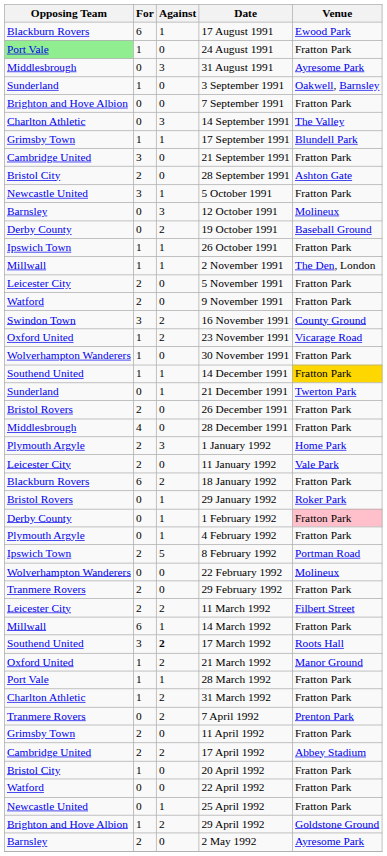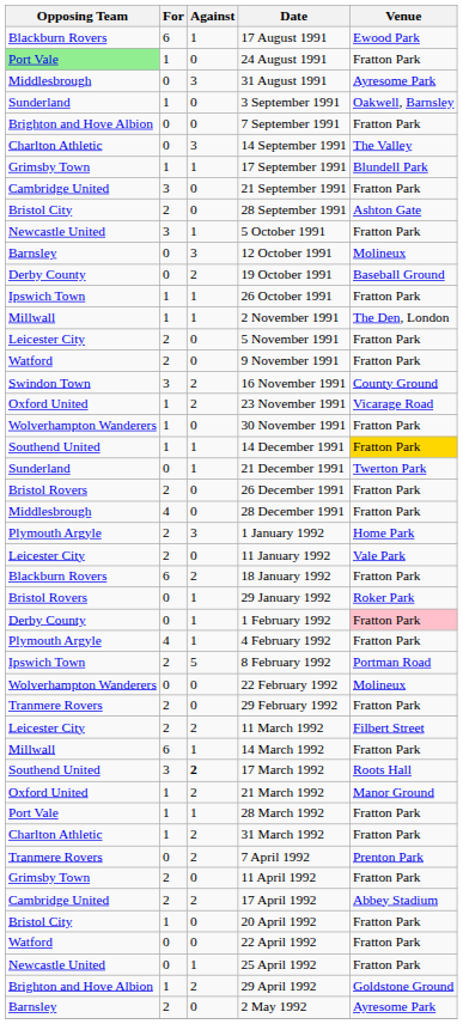4 February 1992 | For: 0 -> 4
